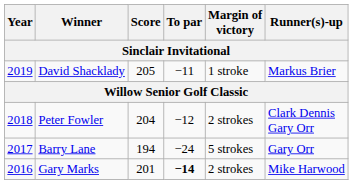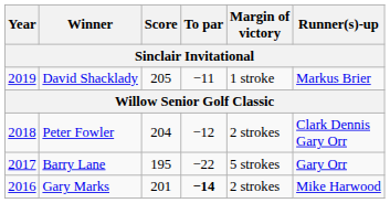Barry Lane | Score: 194 -> 195
Barry Lane | To par: −24 -> −22
